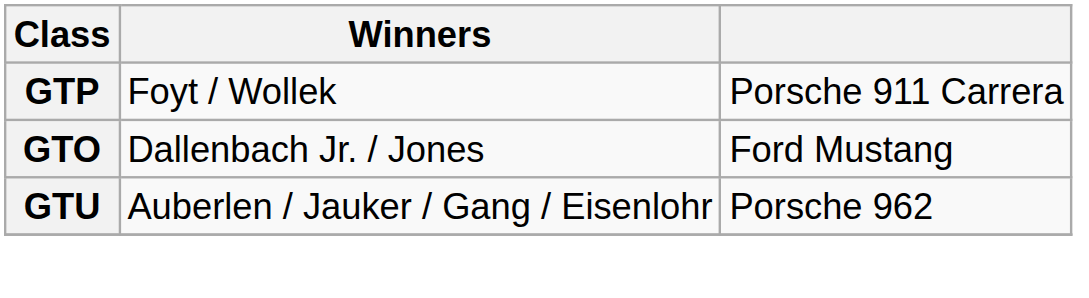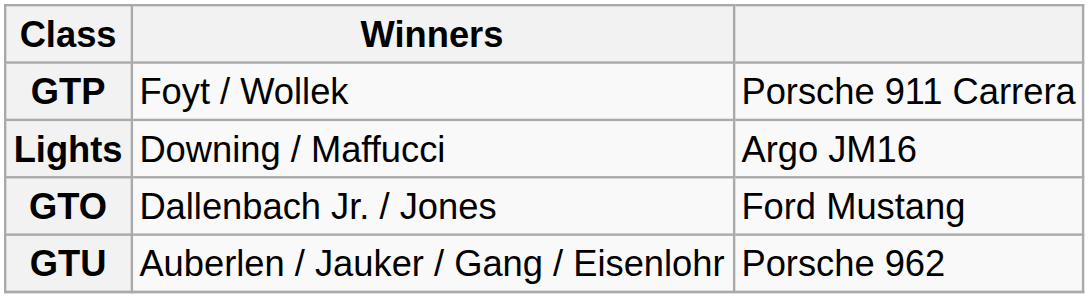+ row: Lights | Downing / Maffucci | Argo JM16
